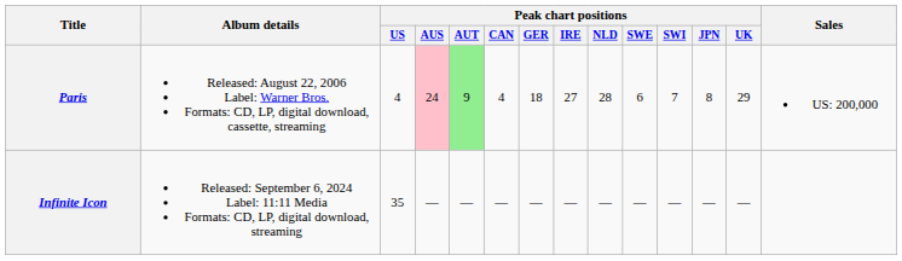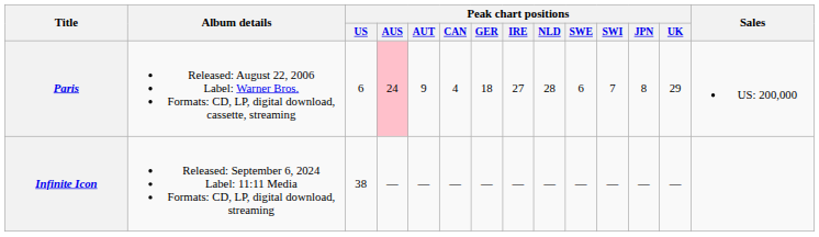Paris | Peak chart positions / US: 4 -> 6
Paris | Peak chart positions / AUT: lightgreen background -> no background
Infinite Icon | Peak chart positions / US: 35 -> 38
